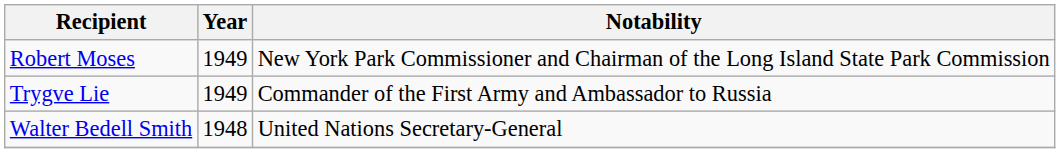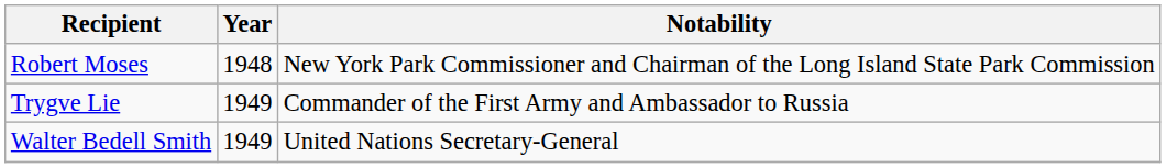Robert Moses | Year: 1949 -> 1948
Walter Bedell Smith | Year: 1948 -> 1949
